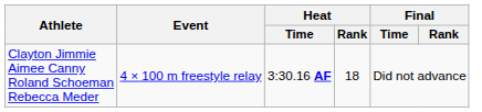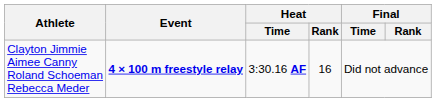Clayton Jimmie Aimee Canny Roland Schoeman Rebecca Meder | Event: normal -> bold
Clayton Jimmie Aimee Canny Roland Schoeman Rebecca Meder | Heat / Rank: 18 -> 16
